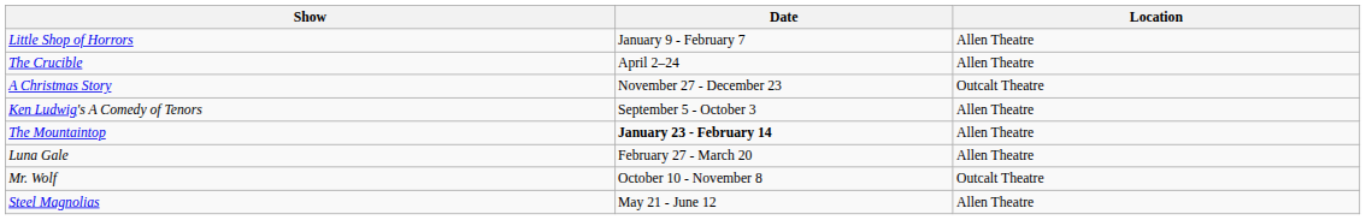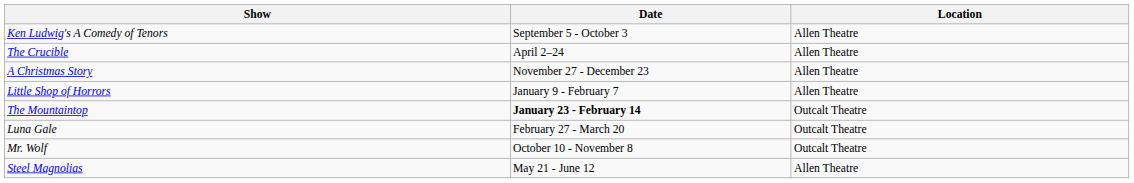rows swapped: Ken Ludwig's A Comedy of Tenors <-> Little Shop of Horrors
A Christmas Story | Location: Outcalt Theatre -> Allen Theatre
The Mountaintop | Location: Allen Theatre -> Outcalt Theatre
Luna Gale | Location: Allen Theatre -> Outcalt Theatre
